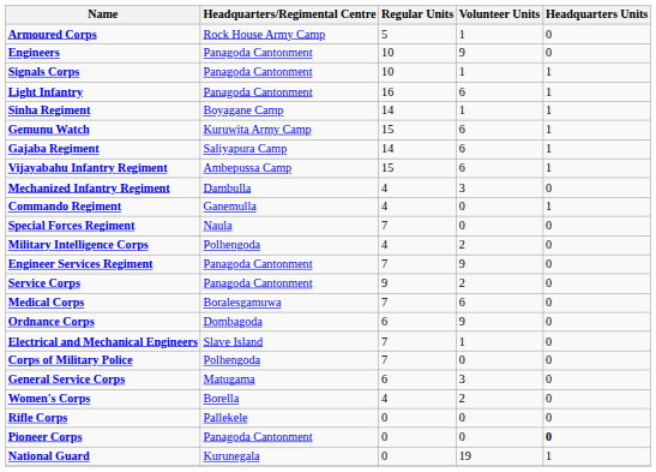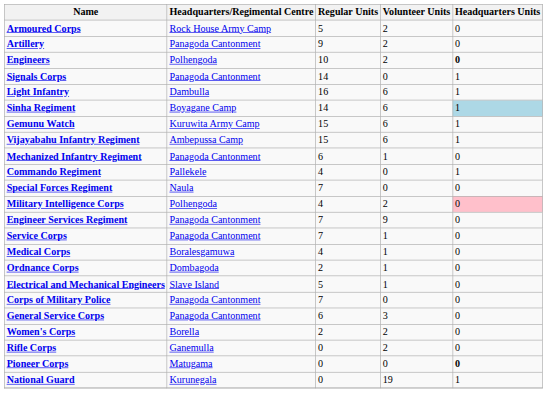Armoured Corps | Volunteer Units: 1 -> 2
+ row: Artillery | Panagoda Cantonment | 9 | 2 | 0
Engineers | Headquarters/Regimental Centre: Panagoda Cantonment -> Polhengoda
Engineers | Volunteer Units: 9 -> 2
Engineers | Headquarters Units: normal -> bold
Signals Corps | Regular Units: 10 -> 14
Signals Corps | Volunteer Units: 1 -> 0
Light Infantry | Headquarters/Regimental Centre: Panagoda Cantonment -> Dambulla
Sinha Regiment | Volunteer Units: 1 -> 6
Sinha Regiment | Headquarters Units: no background -> lightblue background
- row: Gajaba Regiment | Saliyapura Camp | 14 | 6 | 1
Mechanized Infantry Regiment | Headquarters/Regimental Centre: Dambulla -> Panagoda Cantonment
Mechanized Infantry Regiment | Regular Units: 4 -> 6
Mechanized Infantry Regiment | Volunteer Units: 3 -> 1
Commando Regiment | Headquarters/Regimental Centre: Ganemulla -> Pallekele
Military Intelligence Corps | Headquarters Units: no background -> pink background
Service Corps | Regular Units: 9 -> 7
Service Corps | Volunteer Units: 2 -> 1
Medical Corps | Regular Units: 7 -> 4
Medical Corps | Volunteer Units: 6 -> 1
Ordnance Corps | Regular Units: 6 -> 2
Ordnance Corps | Volunteer Units: 9 -> 1
Electrical and Mechanical Engineers | Regular Units: 7 -> 5
Corps of Military Police | Headquarters/Regimental Centre: Polhengoda -> Panagoda Cantonment
General Service Corps | Headquarters/Regimental Centre: Matugama -> Panagoda Cantonment
Women's Corps | Regular Units: 4 -> 2
Rifle Corps | Headquarters/Regimental Centre: Pallekele -> Ganemulla
Rifle Corps | Volunteer Units: 0 -> 2
Pioneer Corps | Headquarters/Regimental Centre: Panagoda Cantonment -> Matugama
